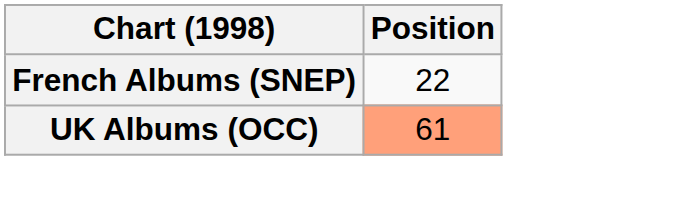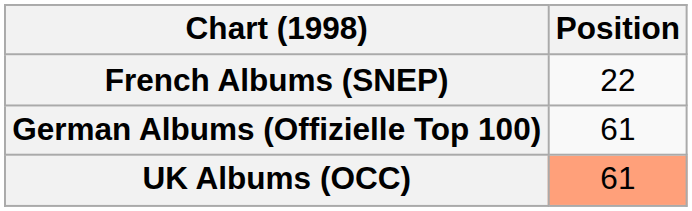+ row: German Albums (Offizielle Top 100) | 61
